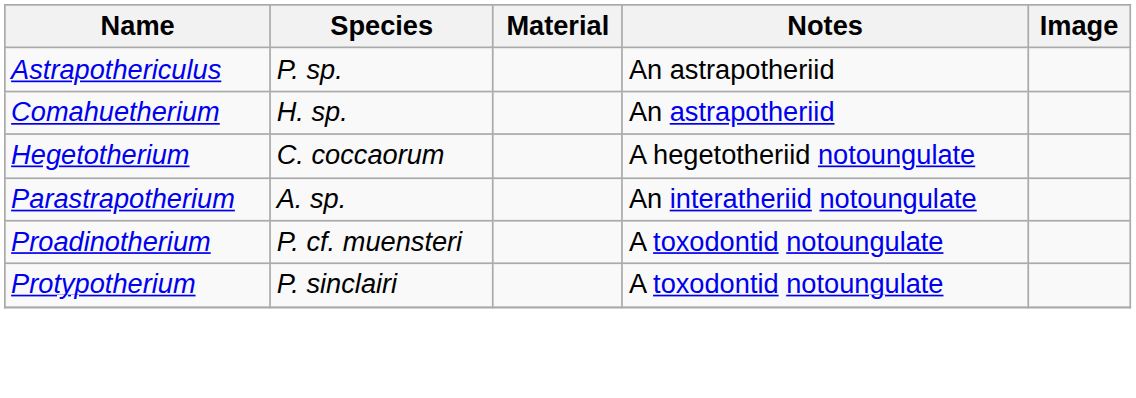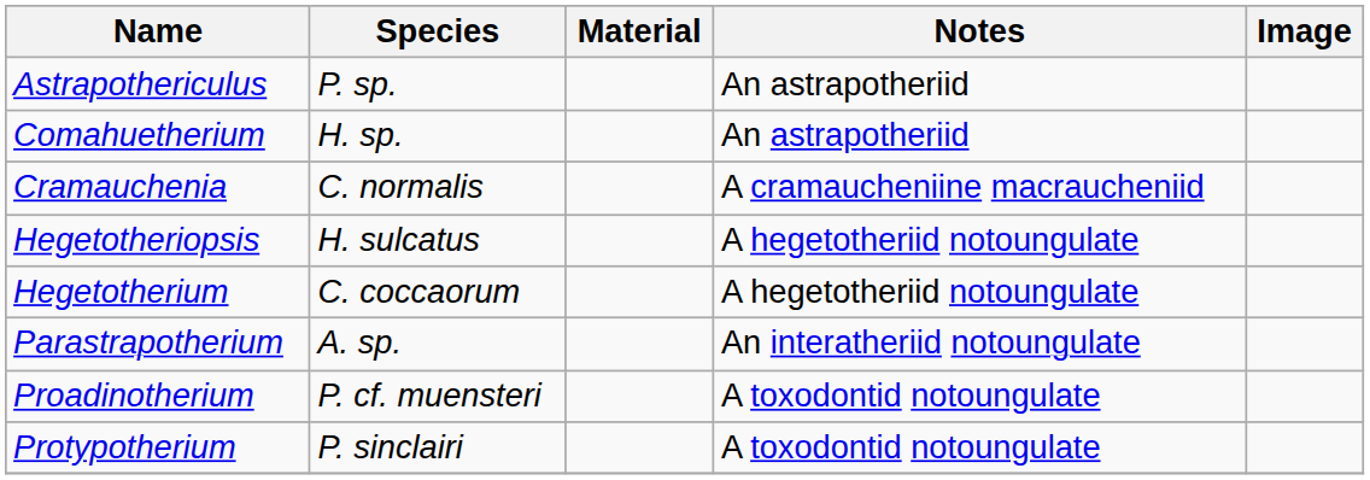+ row: Cramauchenia | C. normalis | A cramaucheniine macraucheniid
+ row: Hegetotheriopsis | H. sulcatus | A hegetotheriid notoungulate
